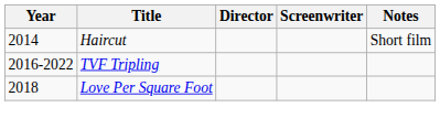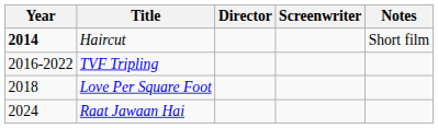Haircut | Year: normal -> bold
+ row: 2024 | Raat Jawaan Hai
